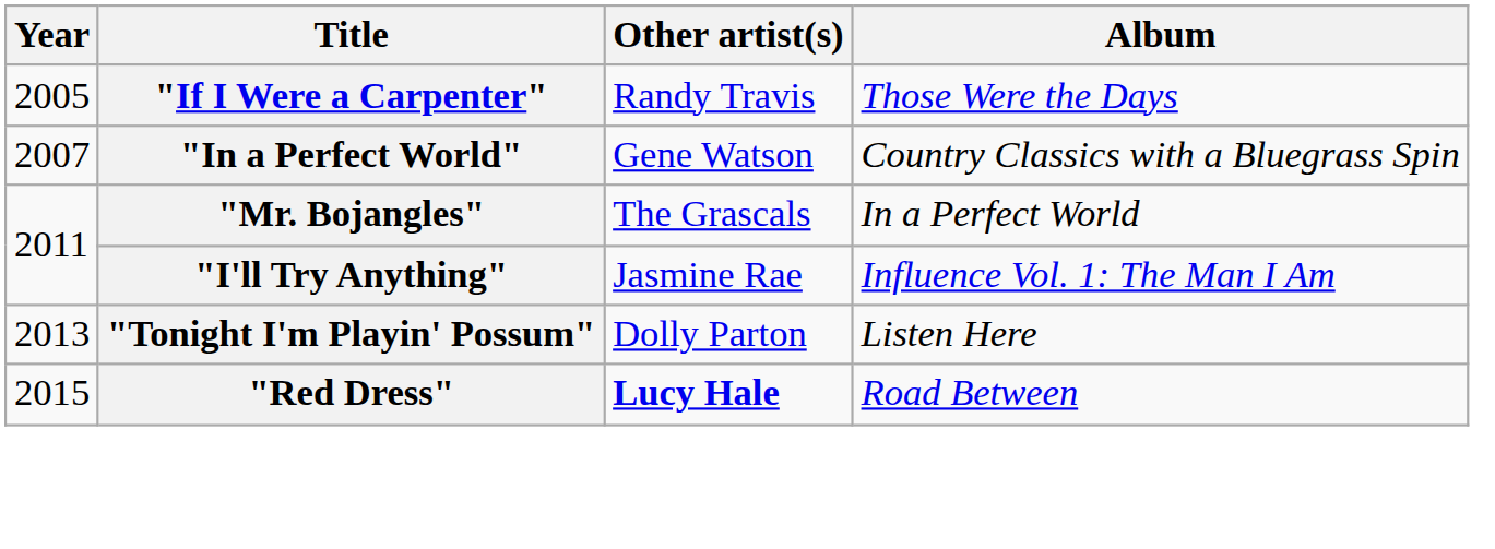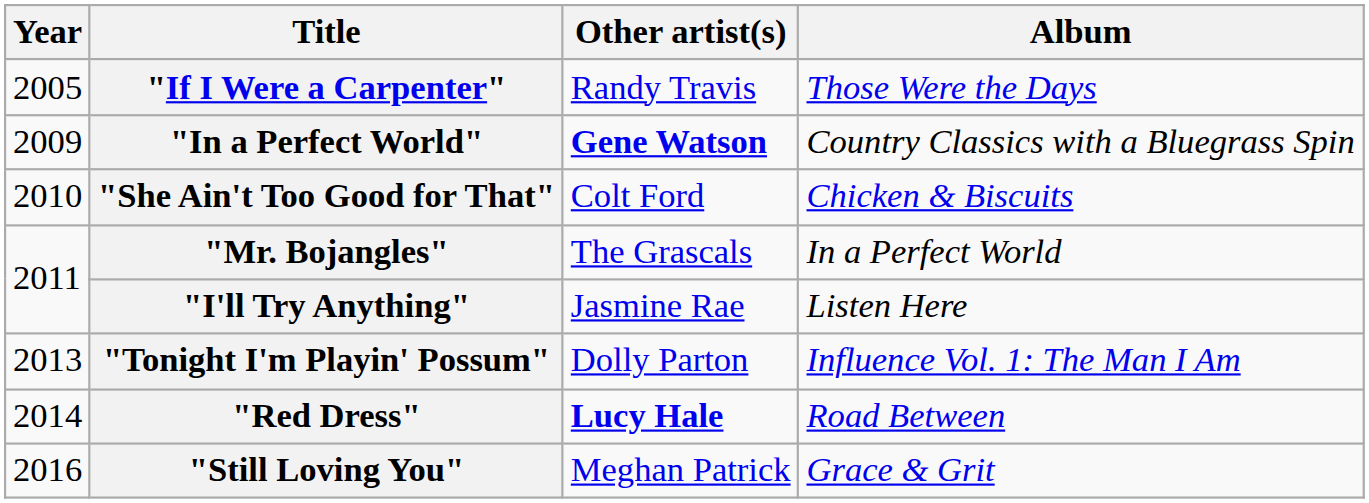"In a Perfect World" | Year: 2007 -> 2009
"In a Perfect World" | Other artist(s): normal -> bold
+ row: 2010 | "She Ain't Too Good for That" | Colt Ford | Chicken & Biscuits
"I'll Try Anything" | Album: Influence Vol. 1: The Man I Am -> Listen Here
"Tonight I'm Playin' Possum" | Album: Listen Here -> Influence Vol. 1: The Man I Am
"Red Dress" | Year: 2015 -> 2014
+ row: 2016 | "Still Loving You" | Meghan Patrick | Grace & Grit
